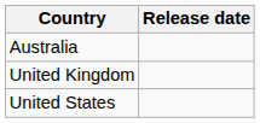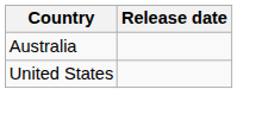- row: United Kingdom
